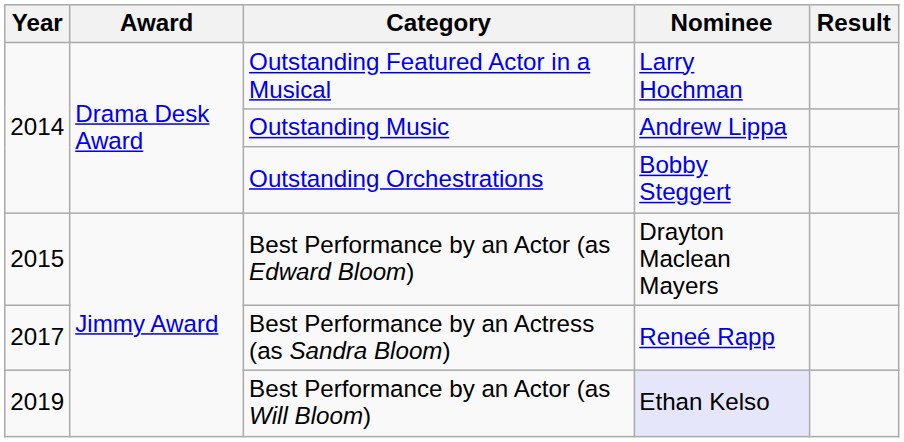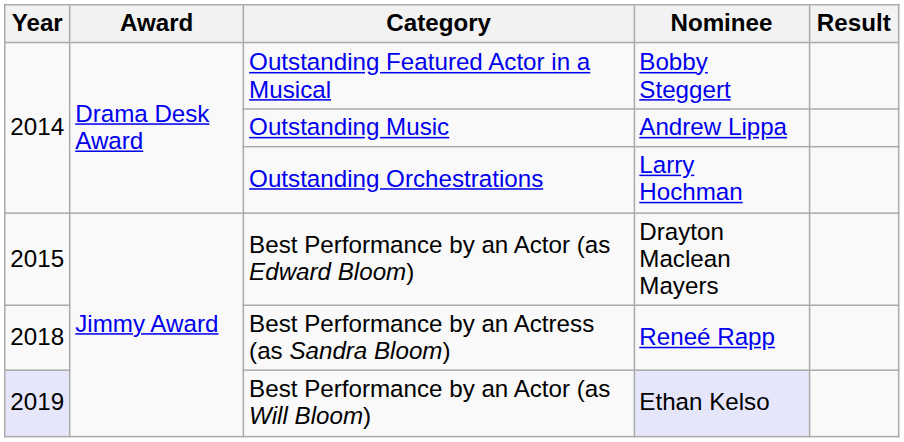Outstanding Featured Actor in a Musical | Nominee: Larry Hochman -> Bobby Steggert
Outstanding Orchestrations | Nominee: Bobby Steggert -> Larry Hochman
Best Performance by an Actress (as Sandra Bloom) | Year: 2017 -> 2018
Best Performance by an Actor (as Will Bloom) | Year: no background -> lavender background
